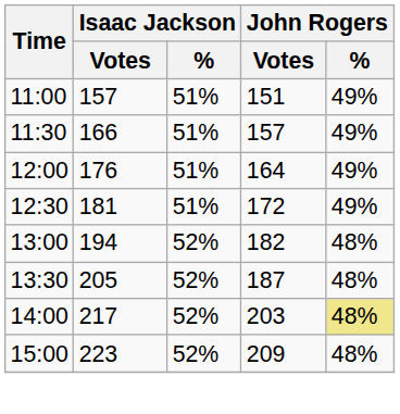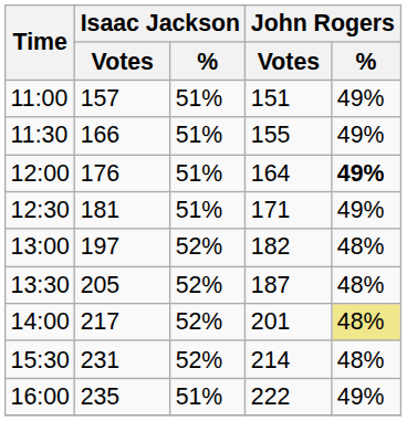11:30 | John Rogers / Votes: 157 -> 155
12:00 | John Rogers / %: normal -> bold
12:30 | John Rogers / Votes: 172 -> 171
13:00 | Isaac Jackson / Votes: 194 -> 197
14:00 | John Rogers / Votes: 203 -> 201
- row: 15:00 | 223 | 52% | 209 | 48%
+ row: 15:30 | 231 | 52% | 214 | 48%
+ row: 16:00 | 235 | 51% | 222 | 49%
